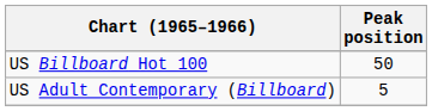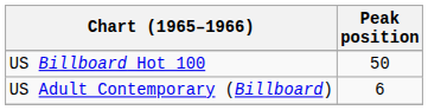US Adult Contemporary (Billboard) | Peak position: 5 -> 6
